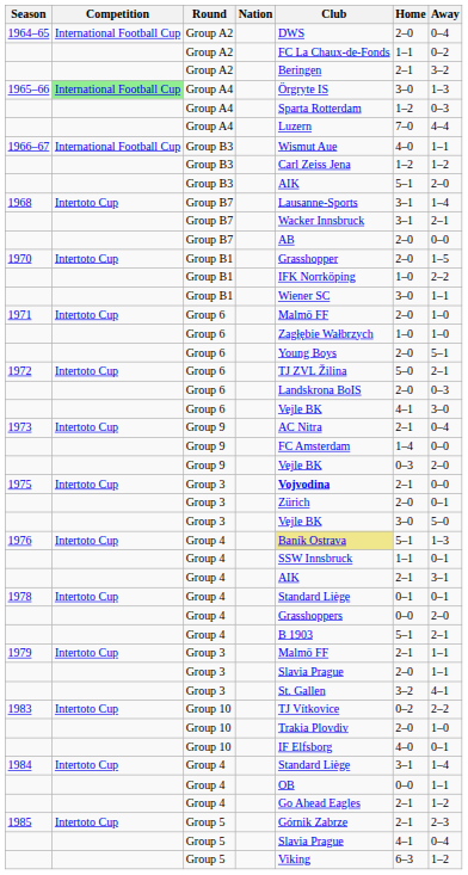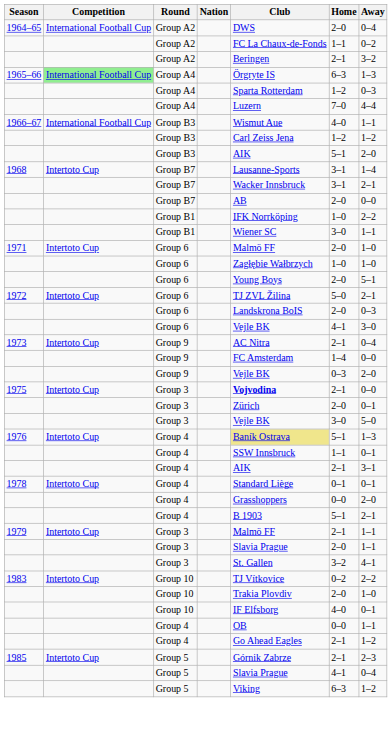1965–66 | Home: 3–0 -> 6–3
- row: 1970 | Intertoto Cup | Group B1 | Grasshopper | 2–0 | 1–5
- row: 1984 | Intertoto Cup | Group 4 | Standard Liège | 3–1 | 1–4
